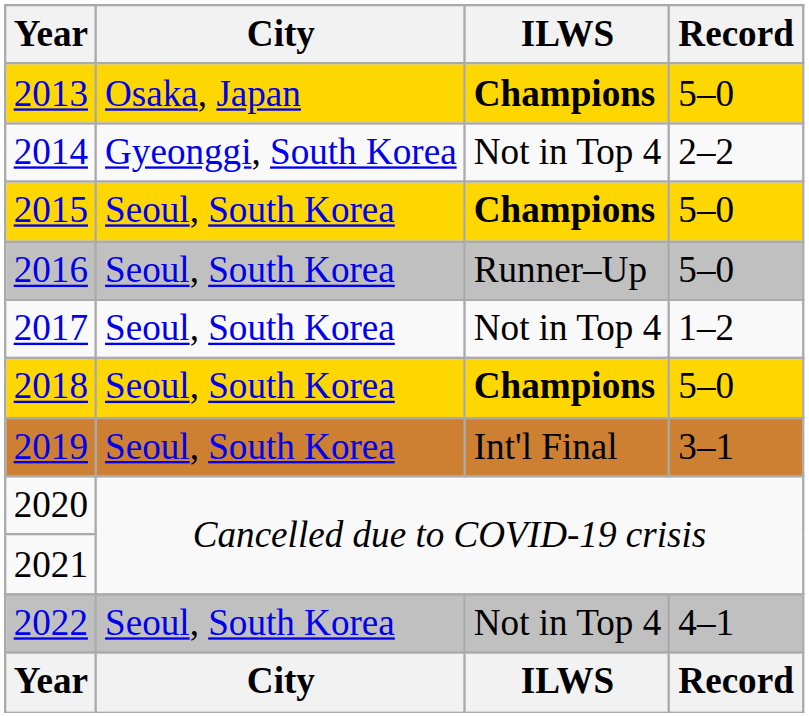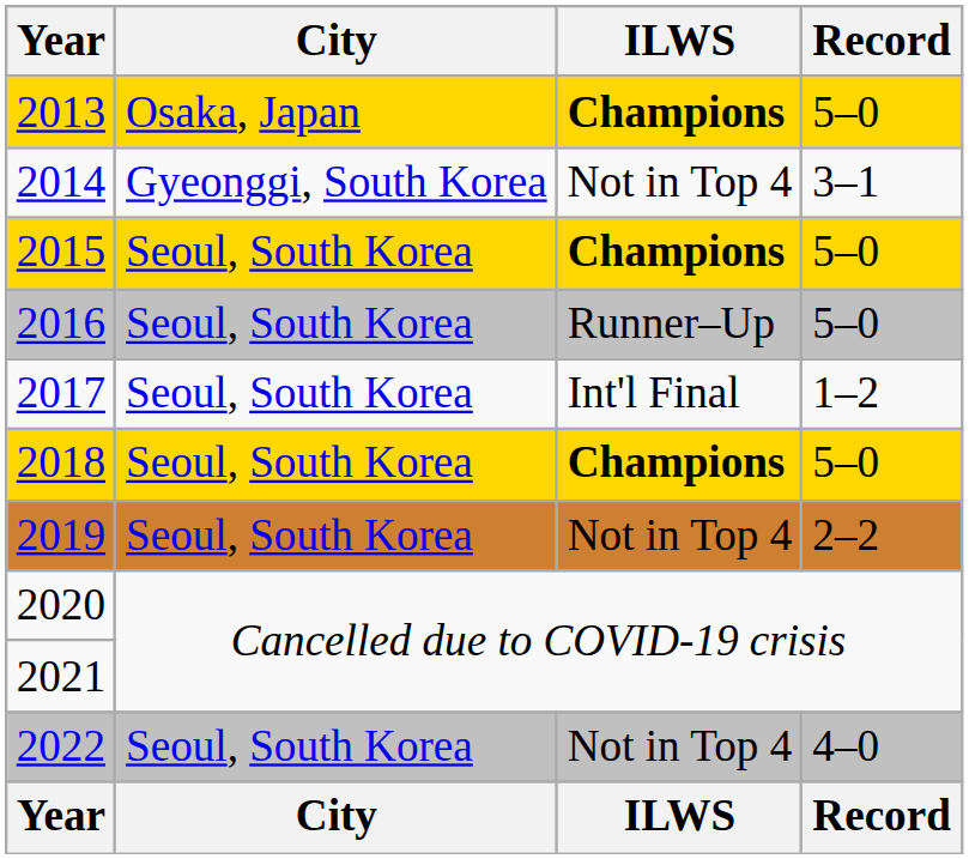2014 | Record: 2–2 -> 3–1
2017 | ILWS: Not in Top 4 -> Int'l Final
2019 | ILWS: Int'l Final -> Not in Top 4
2019 | Record: 3–1 -> 2–2
2022 | Record: 4–1 -> 4–0
